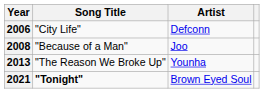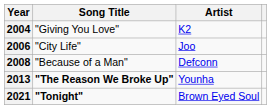+ row: 2004 | "Giving You Love" | K2
2006 | Artist: Defconn -> Joo
2008 | Artist: Joo -> Defconn
2013 | Song Title: normal -> bold
